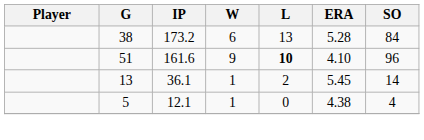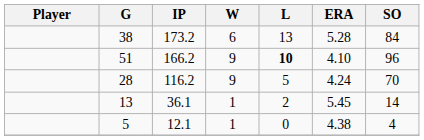51 | IP: 161.6 -> 166.2
+ row: 28 | 116.2 | 9 | 5 | 4.24 | 70
